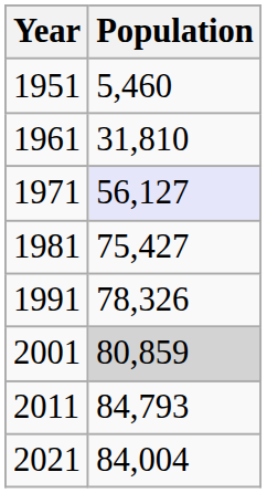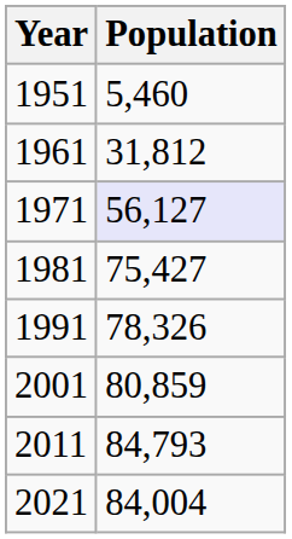1961 | Population: 31,810 -> 31,812
2001 | Population: lightgrey background -> no background
